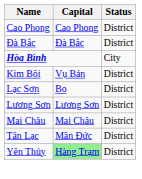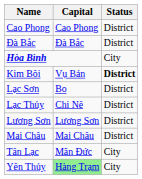Kim Bôi | Status: normal -> bold
+ row: Lạc Thủy | Chi Nê | District
Tân Lạc | Status: District -> City
Yên Thủy | Status: District -> City
